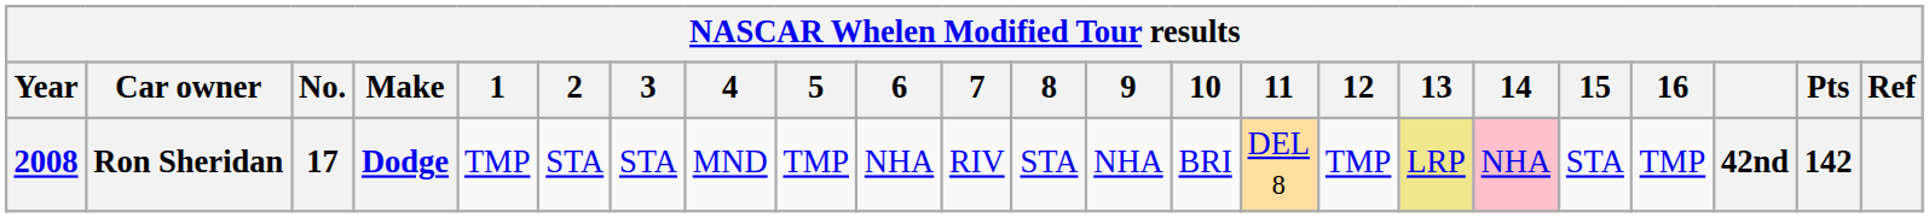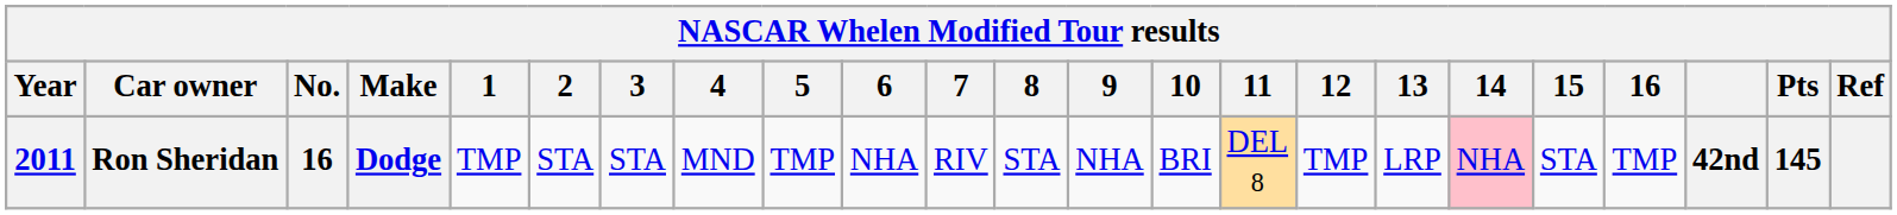Ron Sheridan | Year: 2008 -> 2011
Ron Sheridan | No.: 17 -> 16
Ron Sheridan | 13: khaki background -> no background
Ron Sheridan | Pts: 142 -> 145
